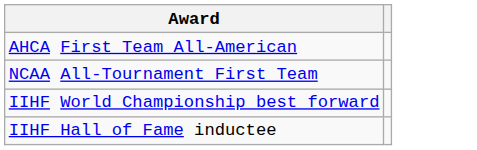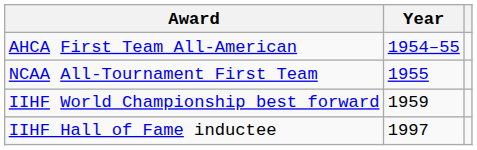+ column: Year | 1954–55 | 1955 | 1959 | 1997
